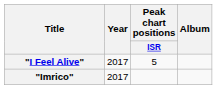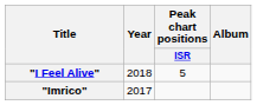"I Feel Alive" | Year: 2017 -> 2018
